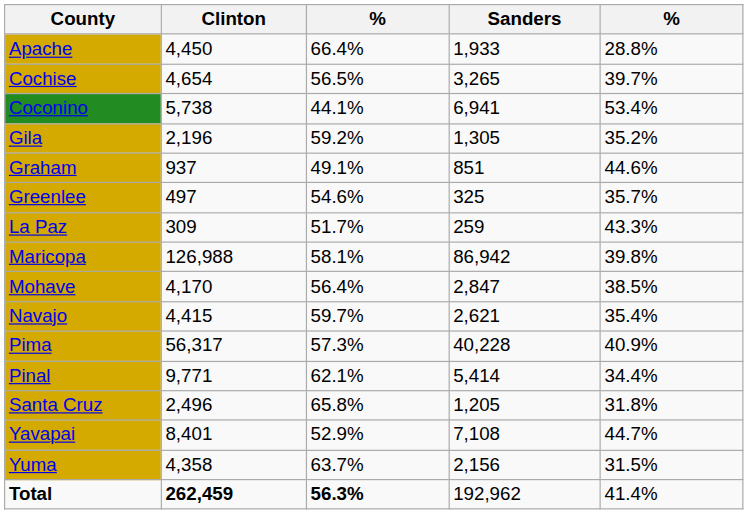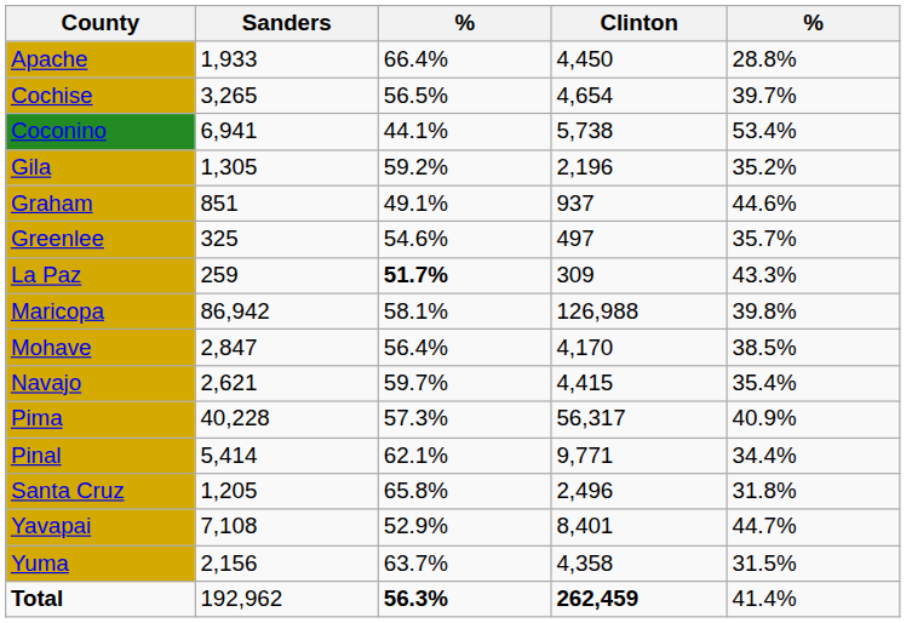columns swapped: Clinton <-> Sanders
La Paz | column 3: normal -> bold
